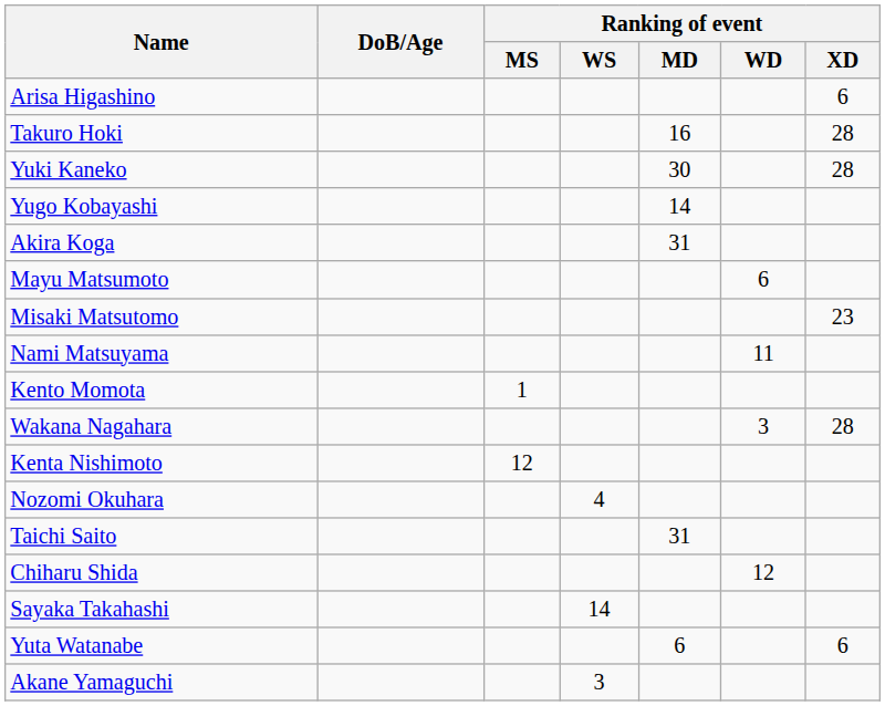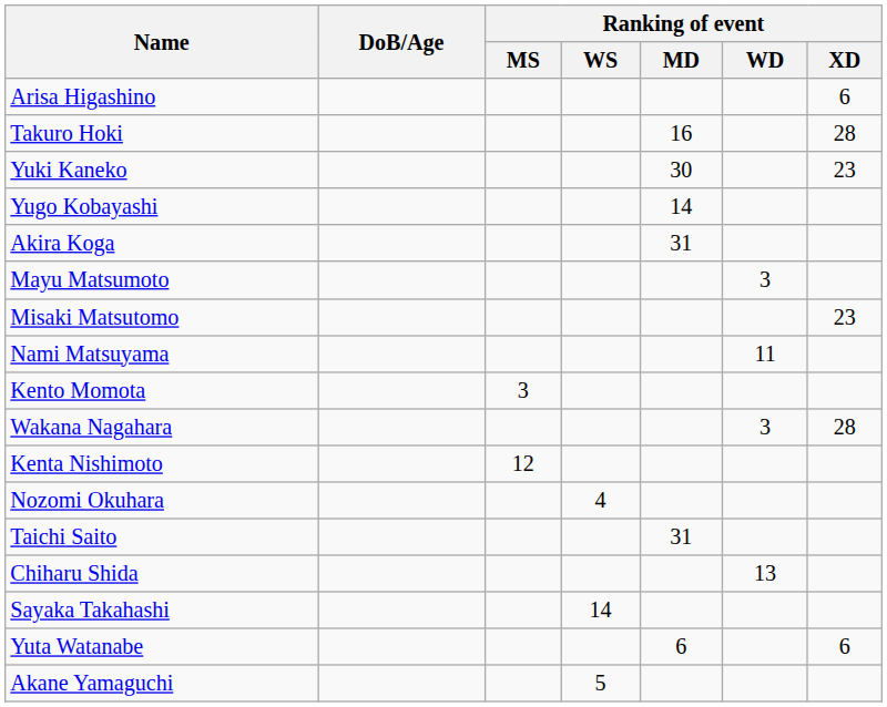Yuki Kaneko | Ranking of event / XD: 28 -> 23
Mayu Matsumoto | Ranking of event / WD: 6 -> 3
Kento Momota | Ranking of event / MS: 1 -> 3
Chiharu Shida | Ranking of event / WD: 12 -> 13
Akane Yamaguchi | Ranking of event / WS: 3 -> 5
